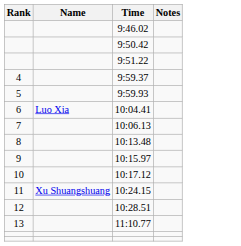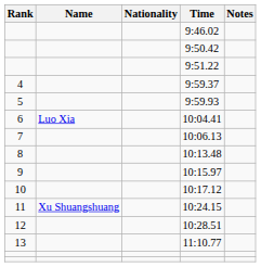+ column: Nationality
